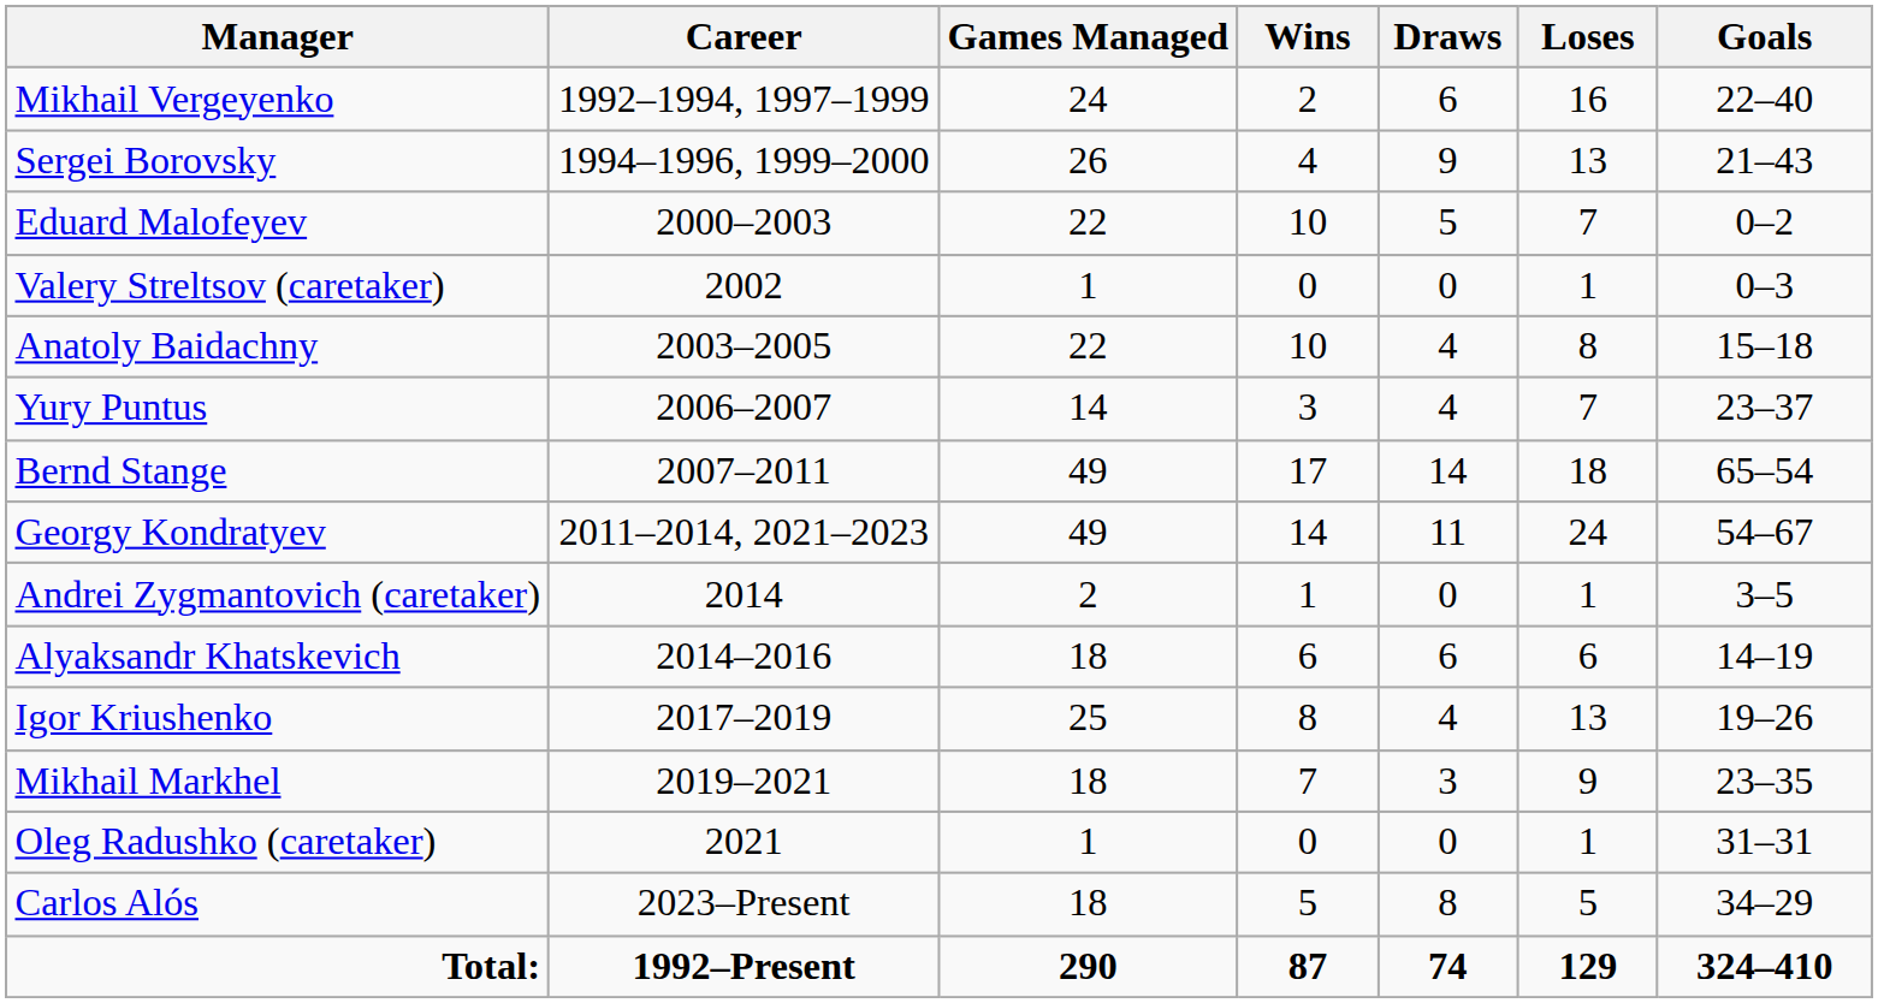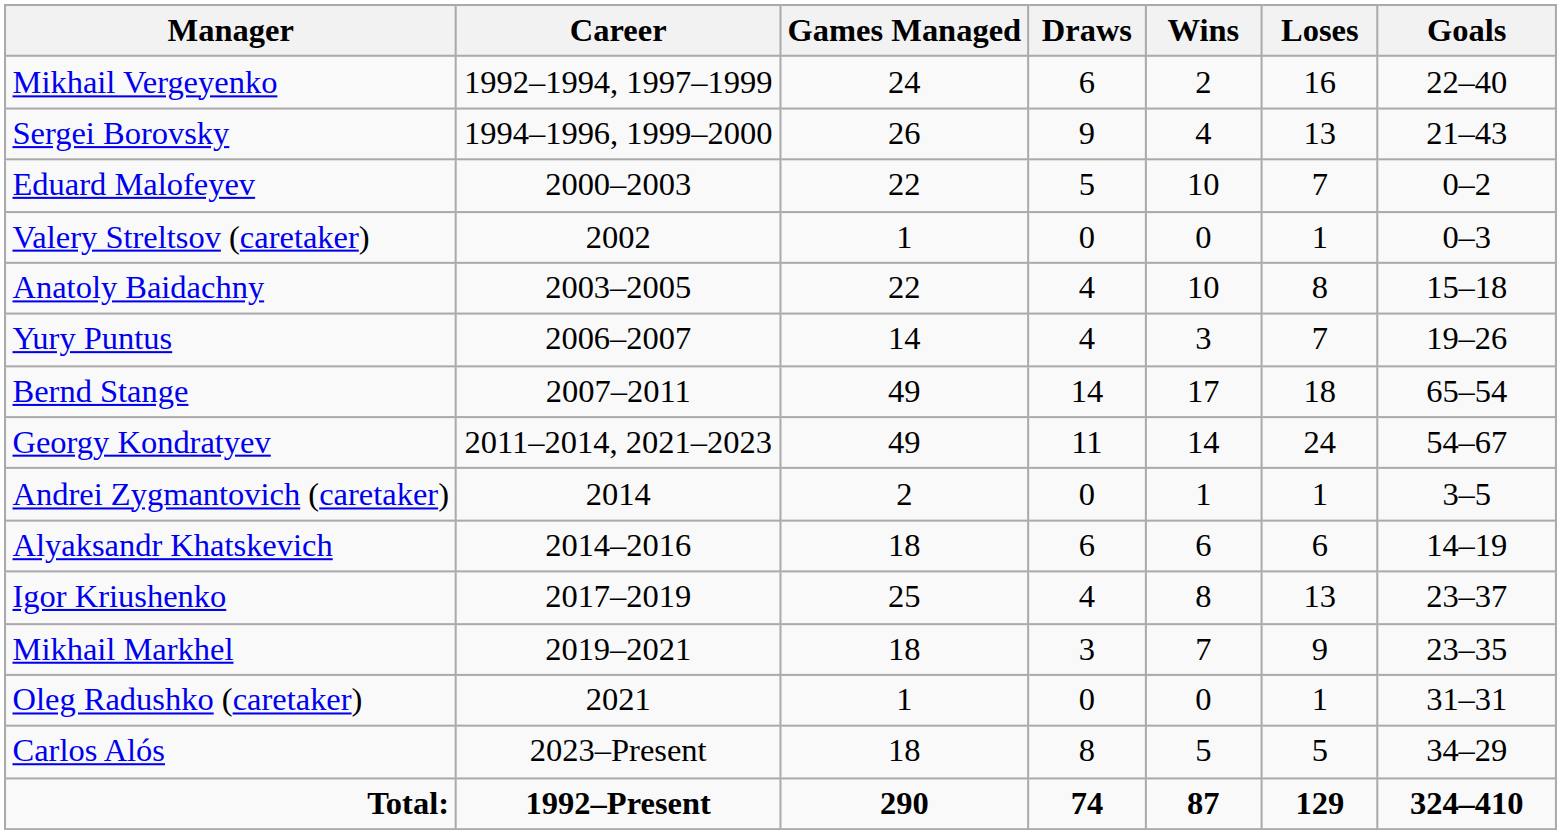columns swapped: Wins <-> Draws
Yury Puntus | Goals: 23–37 -> 19–26
Igor Kriushenko | Goals: 19–26 -> 23–37
